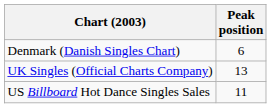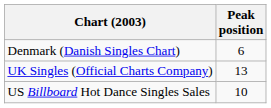US Billboard Hot Dance Singles Sales | Peak position: 11 -> 10
